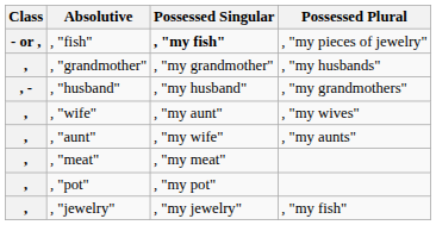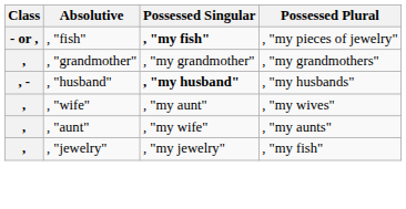, "grandmother" | Possessed Plural: , "my husbands" -> , "my grandmothers"
, "husband" | Possessed Singular: normal -> bold
, "husband" | Possessed Plural: , "my grandmothers" -> , "my husbands"
- row: , | , "meat" | , "my meat"
- row: , | , "pot" | , "my pot"
